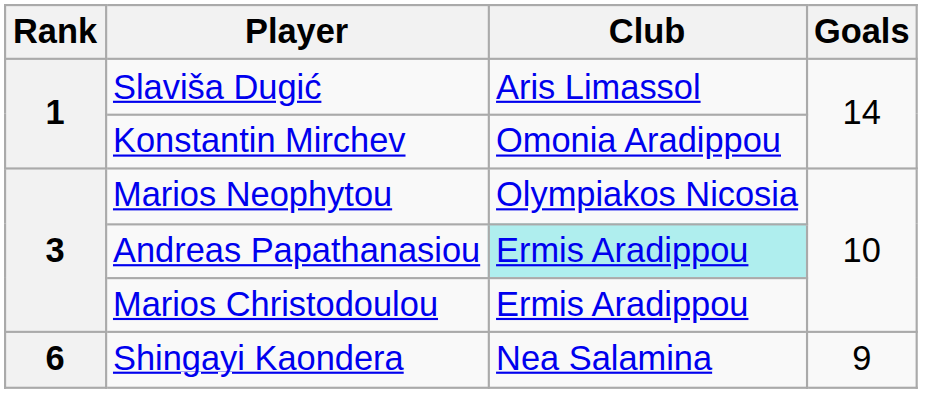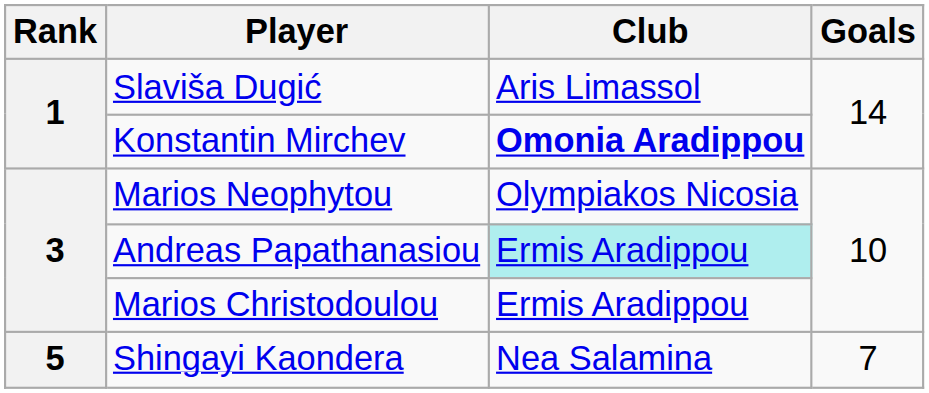Konstantin Mirchev | Club: normal -> bold
Shingayi Kaondera | Rank: 6 -> 5
Shingayi Kaondera | Goals: 9 -> 7
